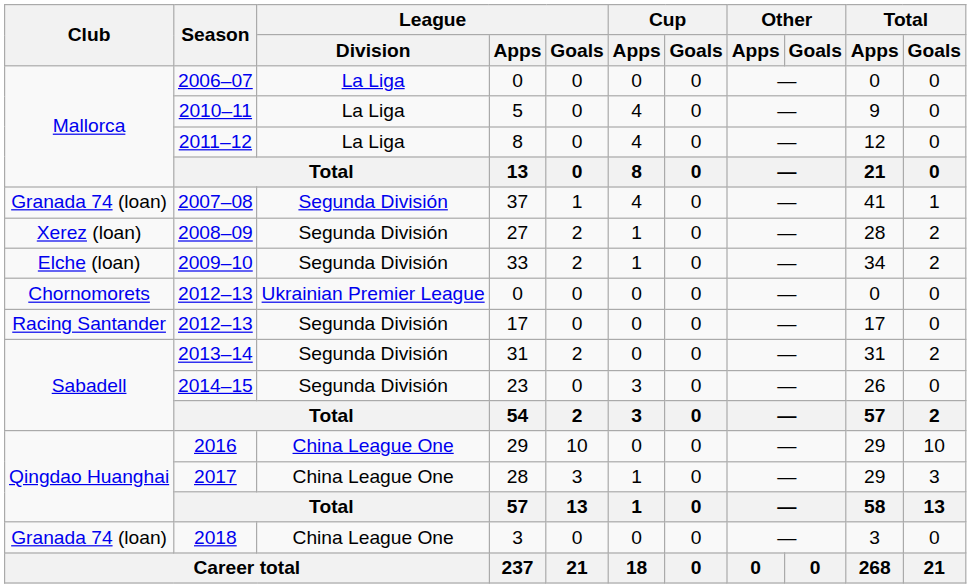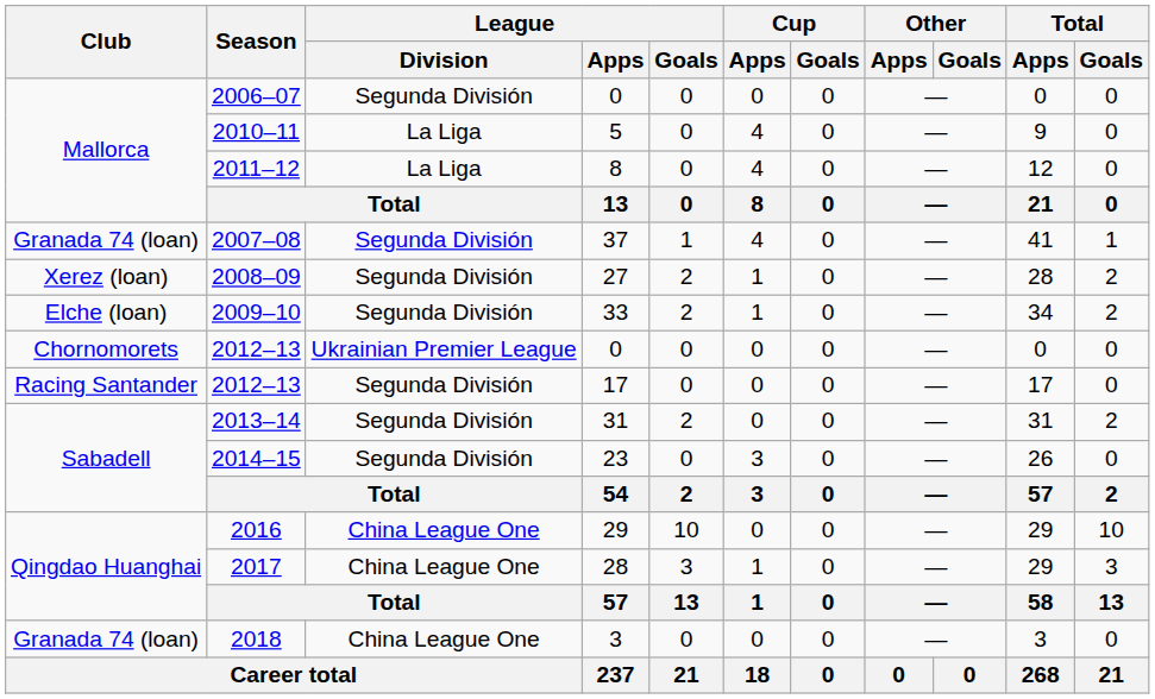2006–07 | League / Division: La Liga -> Segunda División
